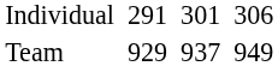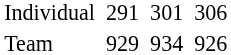Team | column 5: 937 -> 934
Team | column 7: 949 -> 926
